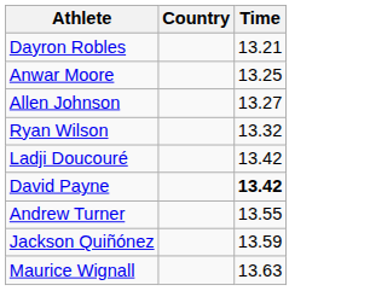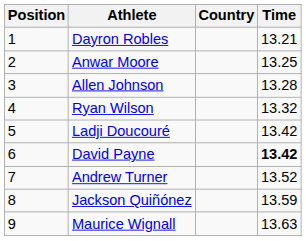+ column: Position | 1 | 2 | 3 | 4 | 5 | 6 | 7 | 8 | 9
Allen Johnson | Time: 13.27 -> 13.28
Andrew Turner | Time: 13.55 -> 13.52
